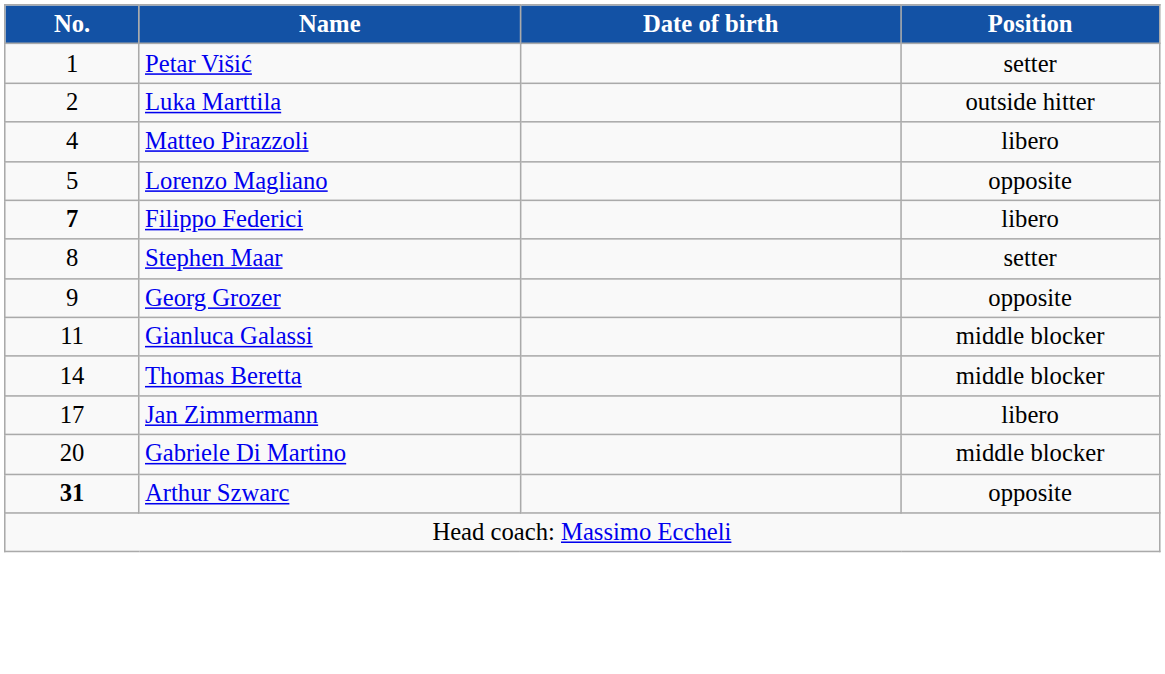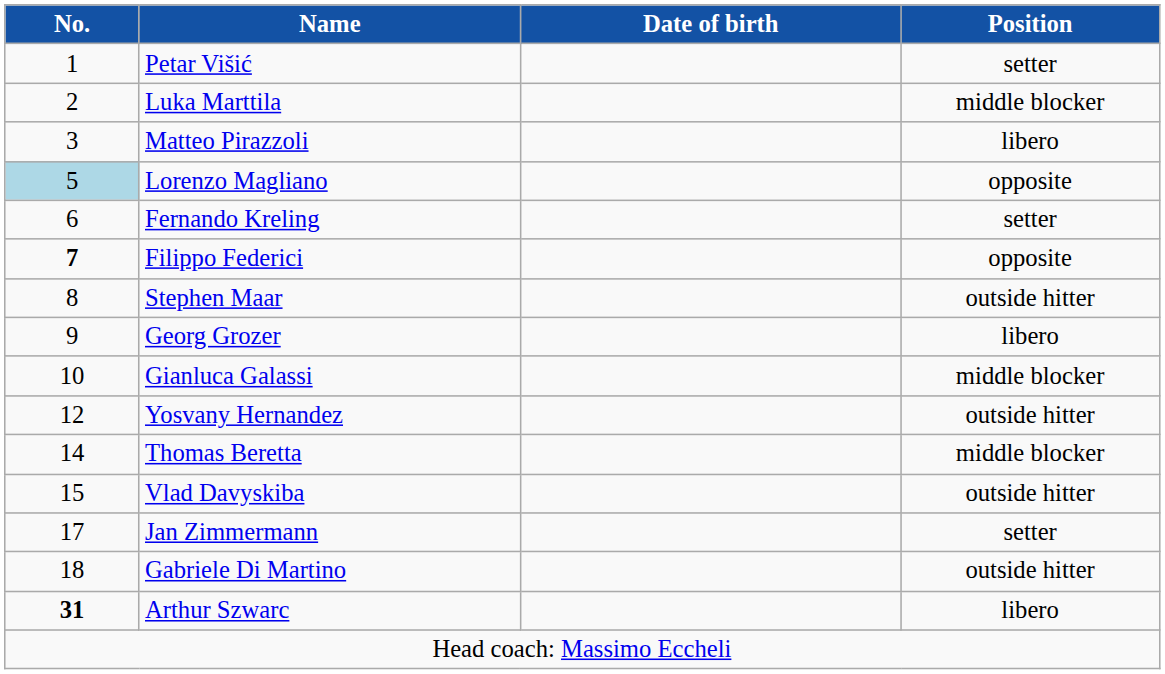Luka Marttila | Position: outside hitter -> middle blocker
Matteo Pirazzoli | No.: 4 -> 3
Lorenzo Magliano | No.: no background -> lightblue background
+ row: 6 | Fernando Kreling | setter
Filippo Federici | Position: libero -> opposite
Stephen Maar | Position: setter -> outside hitter
Georg Grozer | Position: opposite -> libero
Gianluca Galassi | No.: 11 -> 10
+ row: 12 | Yosvany Hernandez | outside hitter
+ row: 15 | Vlad Davyskiba | outside hitter
Jan Zimmermann | Position: libero -> setter
Gabriele Di Martino | No.: 20 -> 18
Gabriele Di Martino | Position: middle blocker -> outside hitter
Arthur Szwarc | Position: opposite -> libero
